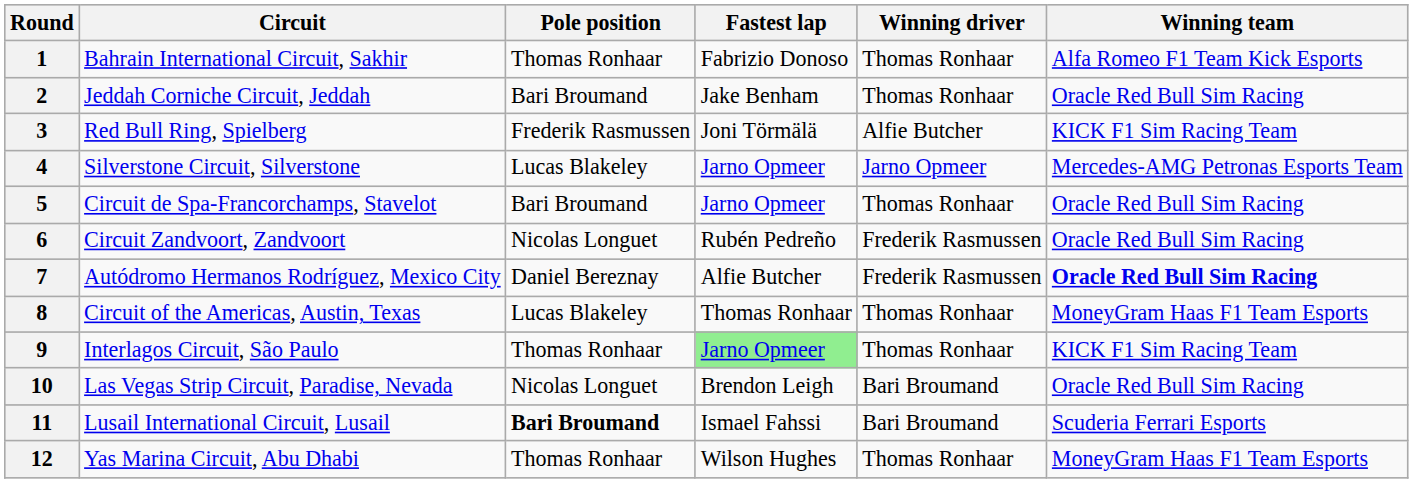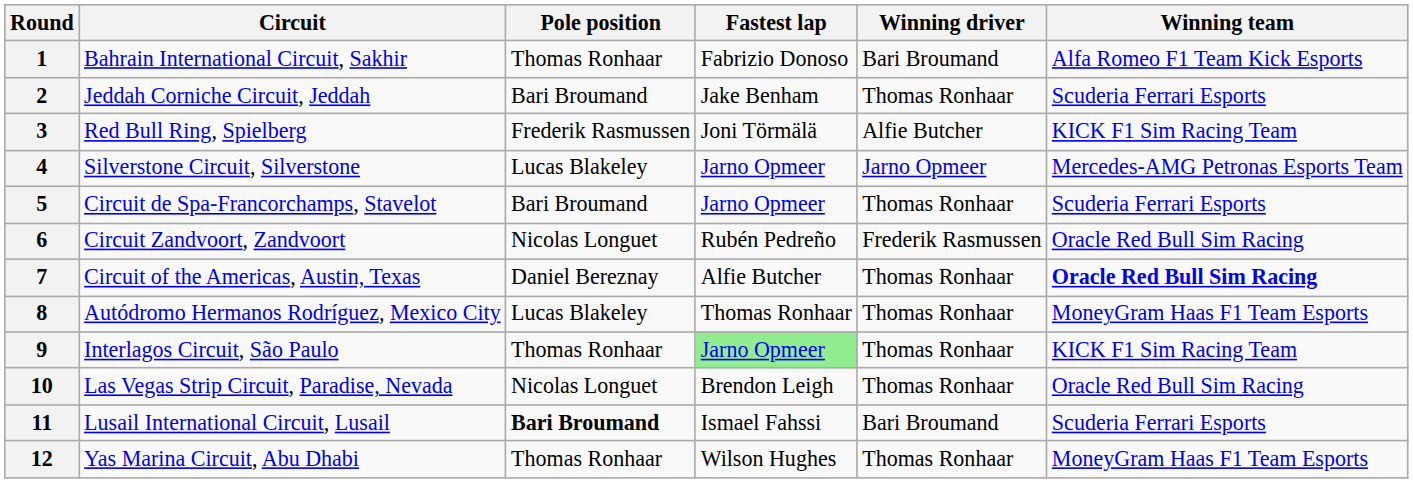1 | Winning driver: Thomas Ronhaar -> Bari Broumand
2 | Winning team: Oracle Red Bull Sim Racing -> Scuderia Ferrari Esports
5 | Winning team: Oracle Red Bull Sim Racing -> Scuderia Ferrari Esports
7 | Circuit: Autódromo Hermanos Rodríguez, Mexico City -> Circuit of the Americas, Austin, Texas
7 | Winning driver: Frederik Rasmussen -> Thomas Ronhaar
8 | Circuit: Circuit of the Americas, Austin, Texas -> Autódromo Hermanos Rodríguez, Mexico City
10 | Winning driver: Bari Broumand -> Thomas Ronhaar
